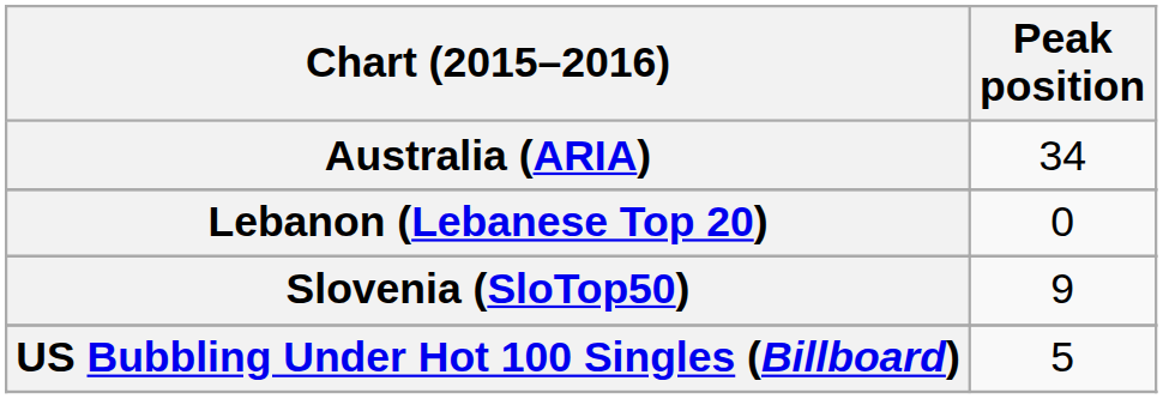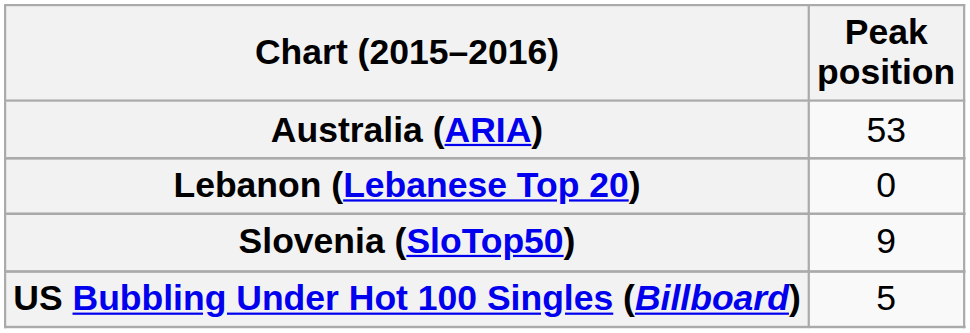Australia (ARIA) | Peak position: 34 -> 53
